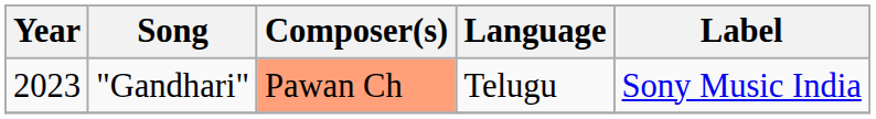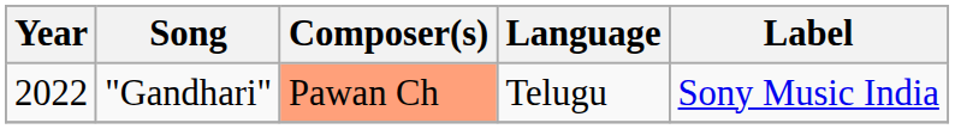"Gandhari" | Year: 2023 -> 2022
